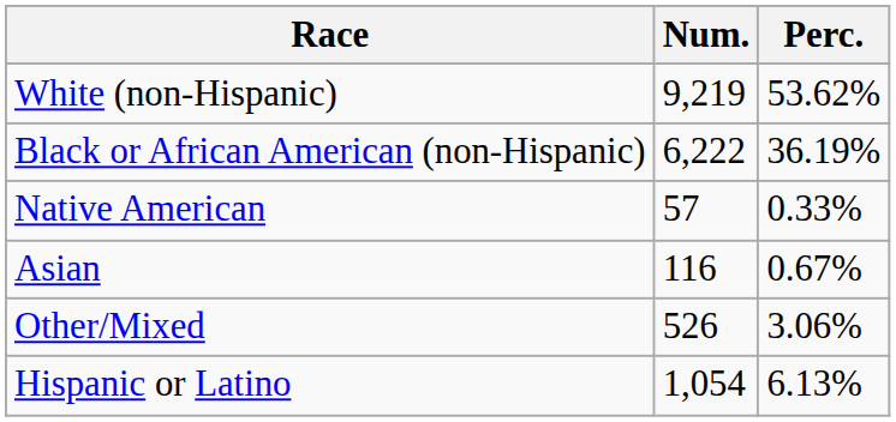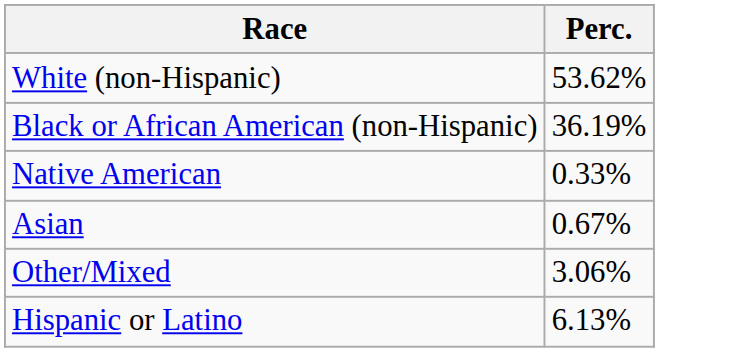- column: Num. | 9,219 | 6,222 | 57 | 116 | 526 | 1,054
